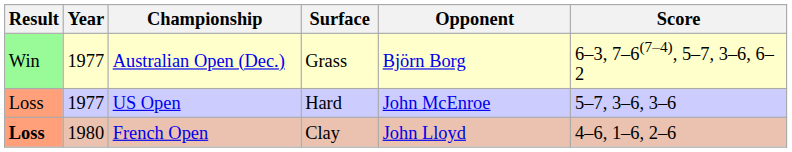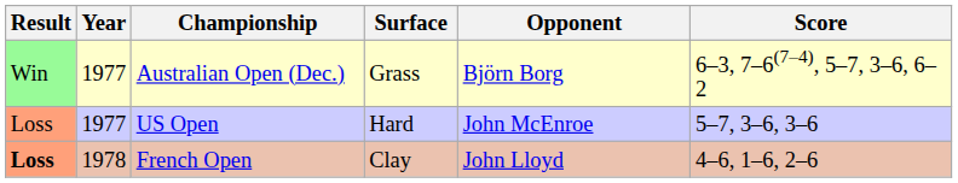French Open | Year: 1980 -> 1978
